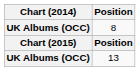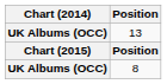rows swapped: 8 <-> 13
